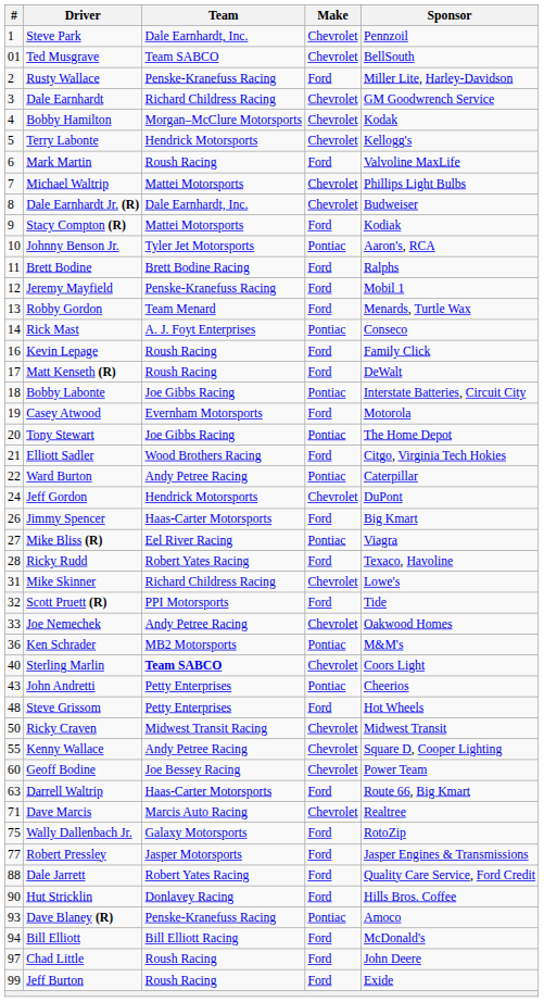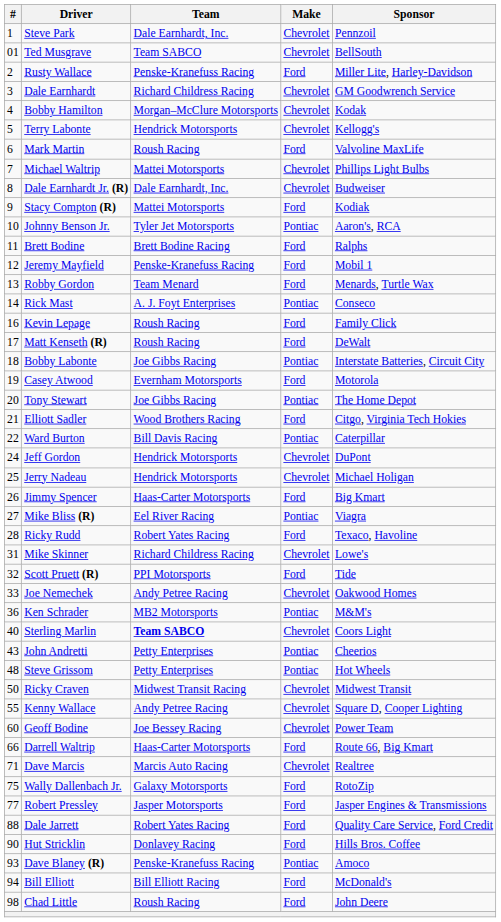Ward Burton | Team: Andy Petree Racing -> Bill Davis Racing
+ row: 25 | Jerry Nadeau | Hendrick Motorsports | Chevrolet | Michael Holigan
Steve Grissom | Make: Ford -> Pontiac
Darrell Waltrip | #: 63 -> 66
Chad Little | #: 97 -> 98
- row: 99 | Jeff Burton | Roush Racing | Ford | Exide
